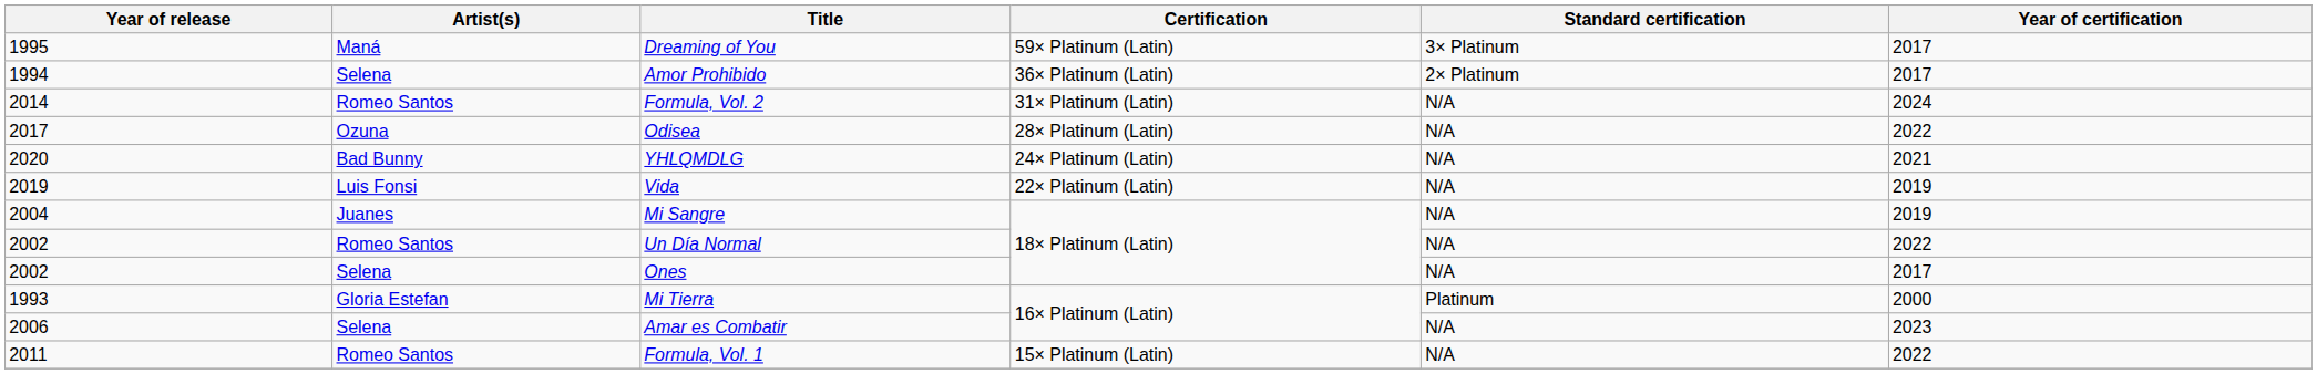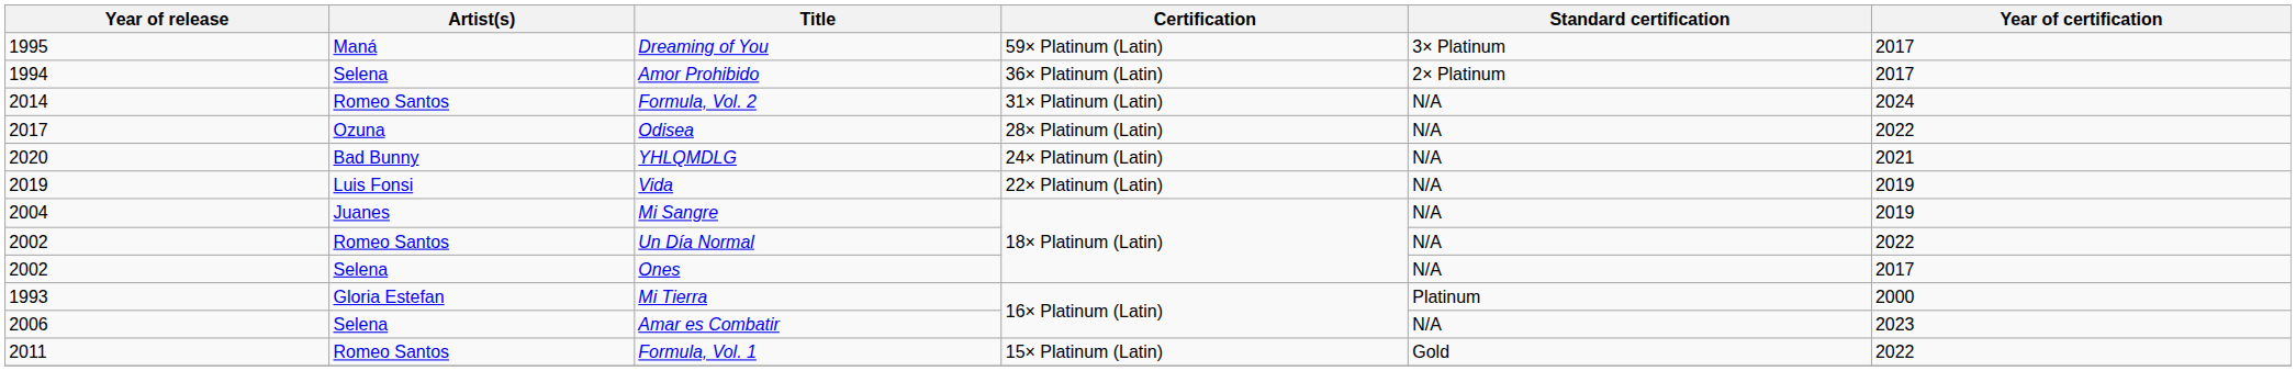Formula, Vol. 1 | Standard certification: N/A -> Gold
